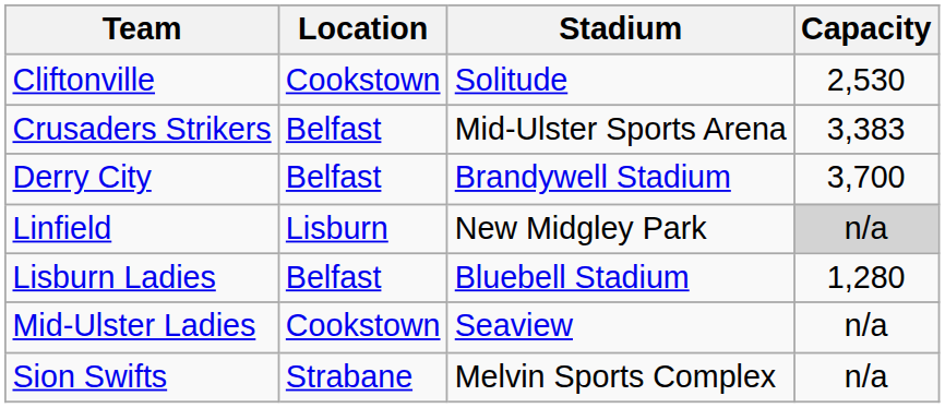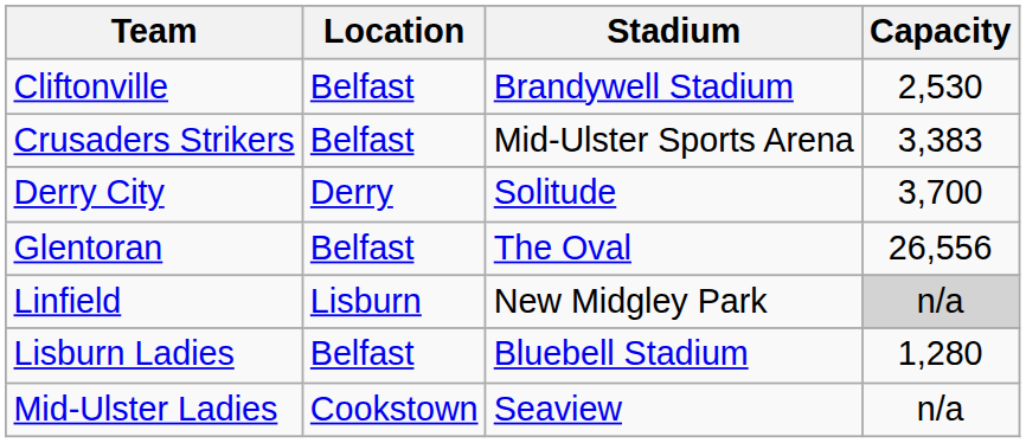Cliftonville | Location: Cookstown -> Belfast
Cliftonville | Stadium: Solitude -> Brandywell Stadium
Derry City | Location: Belfast -> Derry
Derry City | Stadium: Brandywell Stadium -> Solitude
+ row: Glentoran | Belfast | The Oval | 26,556
- row: Sion Swifts | Strabane | Melvin Sports Complex | n/a
